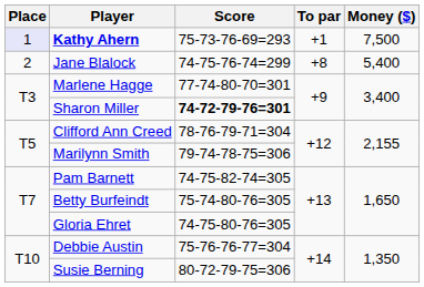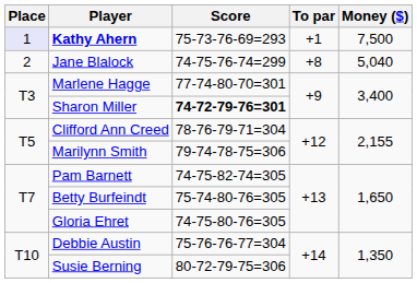Jane Blalock | Money ($): 5,400 -> 5,040
